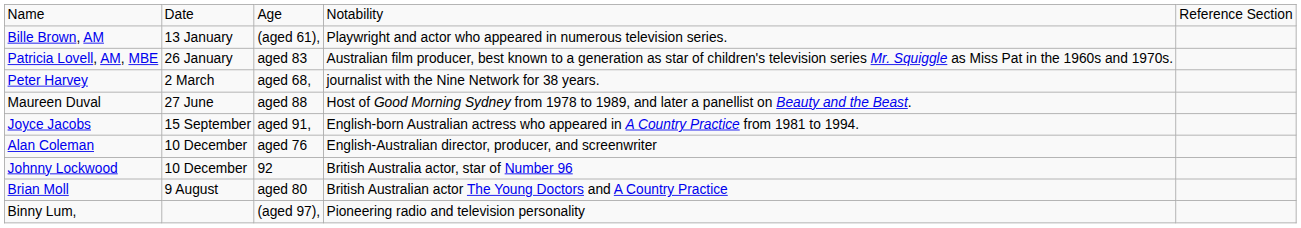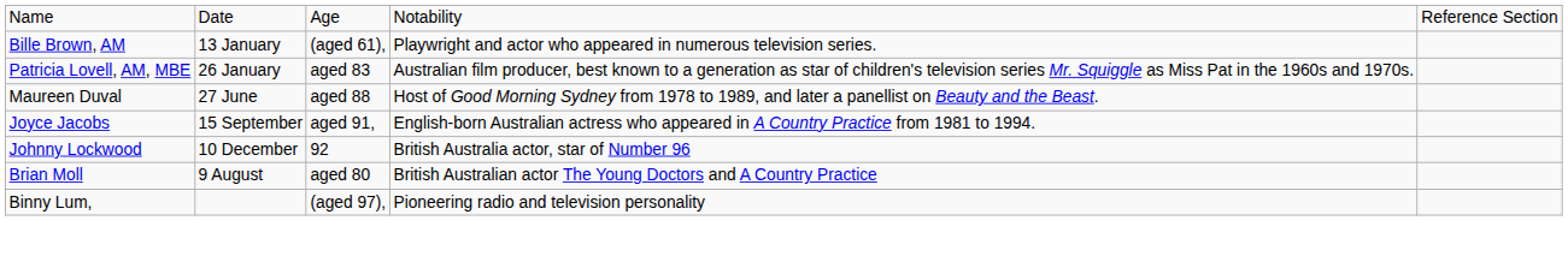- row: Peter Harvey | 2 March | aged 68, | journalist with the Nine Network for 38 years.
- row: Alan Coleman | 10 December | aged 76 | English-Australian director, producer, and screenwriter
